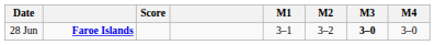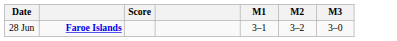- column: M4 | 3–0
28 Jun | M3: bold -> normal
